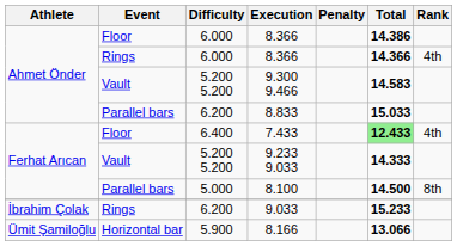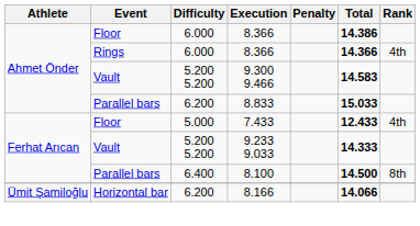7.433 | Difficulty: 6.400 -> 5.000
7.433 | Total: lightgreen background -> no background
8.100 | Difficulty: 5.000 -> 6.400
- row: İbrahim Çolak | Rings | 6.200 | 9.033 | 15.233
8.166 | Difficulty: 5.900 -> 6.200
8.166 | Total: 13.066 -> 14.066
